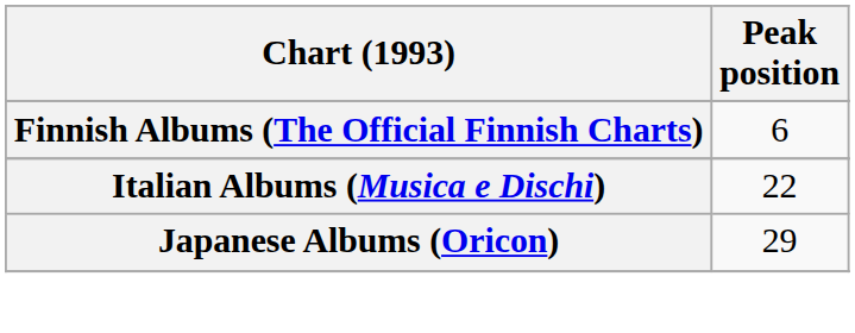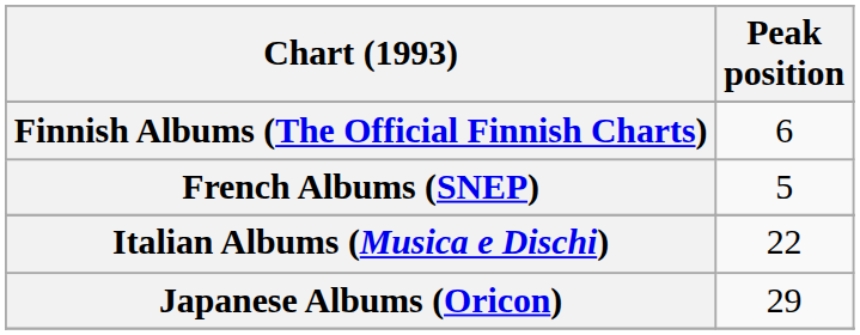+ row: French Albums (SNEP) | 5
